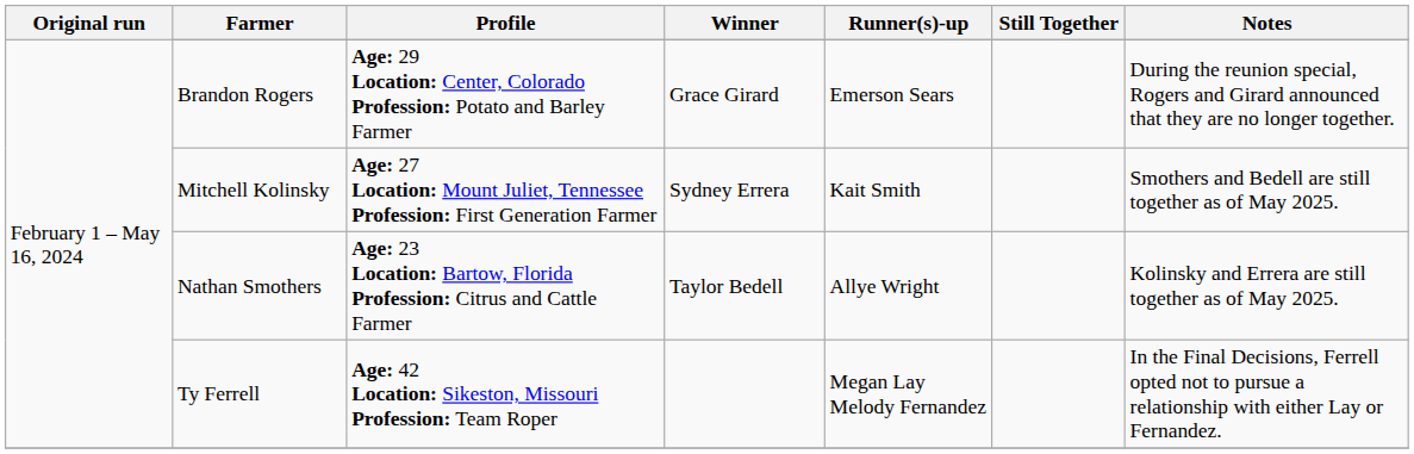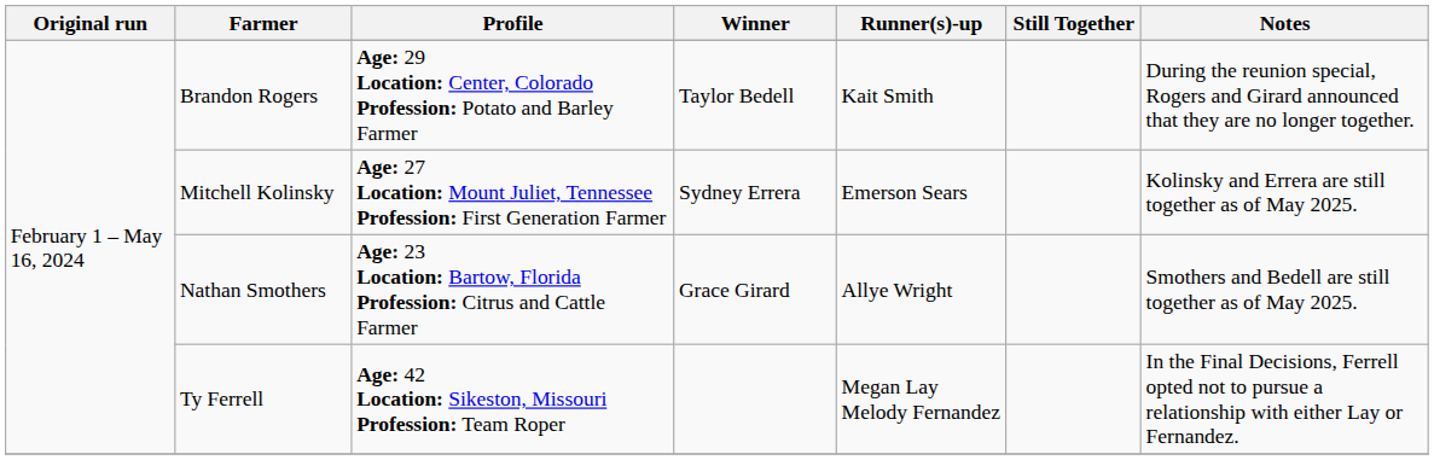Brandon Rogers | Winner: Grace Girard -> Taylor Bedell
Brandon Rogers | Runner(s)-up: Emerson Sears -> Kait Smith
Mitchell Kolinsky | Runner(s)-up: Kait Smith -> Emerson Sears
Mitchell Kolinsky | Notes: Smothers and Bedell are still together as of May 2025. -> Kolinsky and Errera are still together as of May 2025.
Nathan Smothers | Winner: Taylor Bedell -> Grace Girard
Nathan Smothers | Notes: Kolinsky and Errera are still together as of May 2025. -> Smothers and Bedell are still together as of May 2025.
